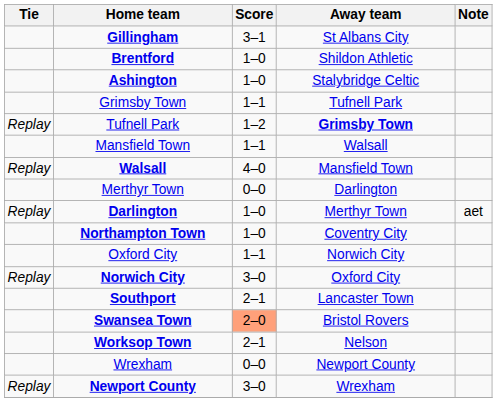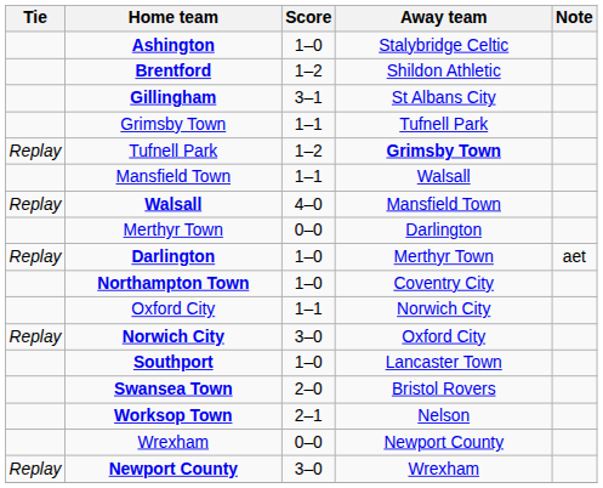rows swapped: Ashington <-> Gillingham
Brentford | Score: 1–0 -> 1–2
Southport | Score: 2–1 -> 1–0
Swansea Town | Score: lightsalmon background -> no background
